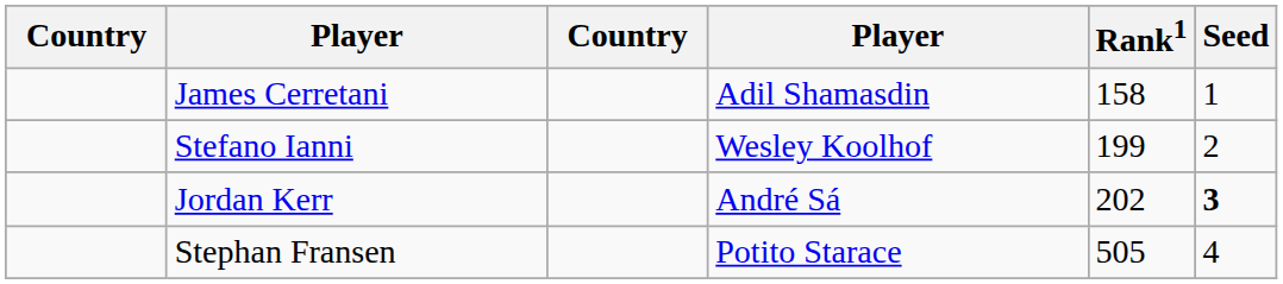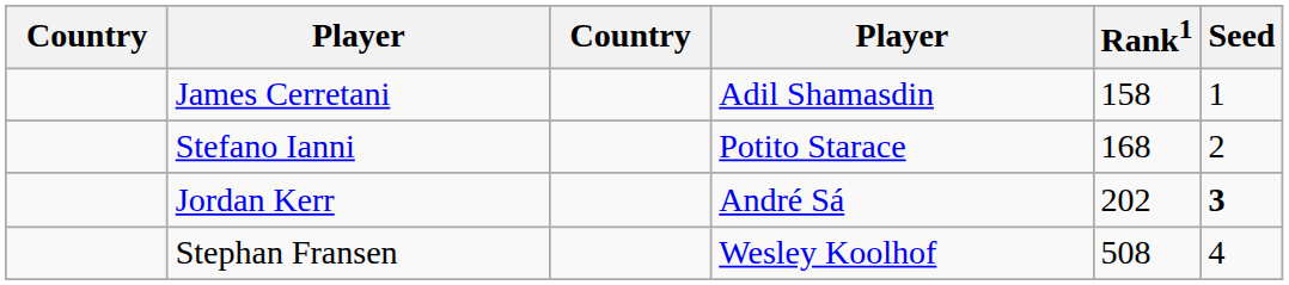Stefano Ianni | column 4: Wesley Koolhof -> Potito Starace
Stefano Ianni | Rank1: 199 -> 168
Stephan Fransen | column 4: Potito Starace -> Wesley Koolhof
Stephan Fransen | Rank1: 505 -> 508
